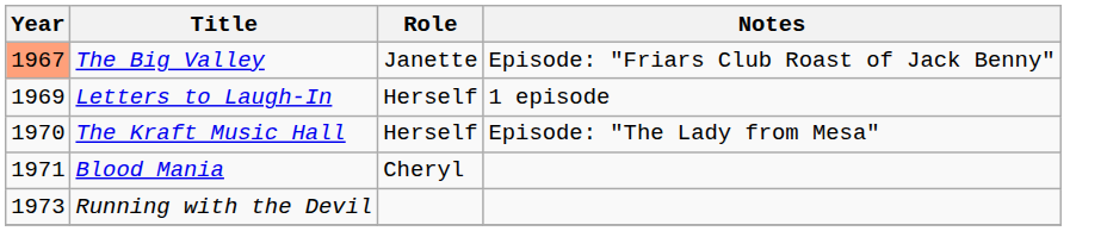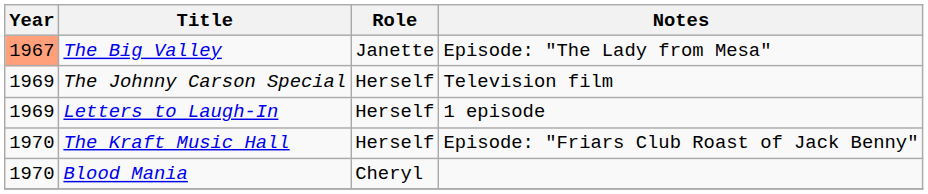The Big Valley | Notes: Episode: "Friars Club Roast of Jack Benny" -> Episode: "The Lady from Mesa"
+ row: 1969 | The Johnny Carson Special | Herself | Television film
The Kraft Music Hall | Notes: Episode: "The Lady from Mesa" -> Episode: "Friars Club Roast of Jack Benny"
Blood Mania | Year: 1971 -> 1970
- row: 1973 | Running with the Devil
